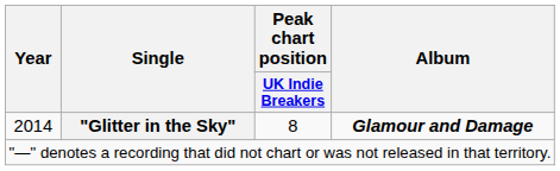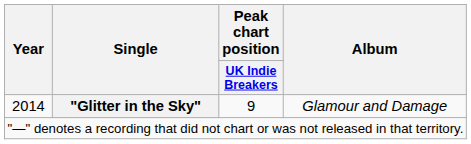2014 | Peak chart position / UK Indie Breakers: 8 -> 9
2014 | Album: bold -> normal
